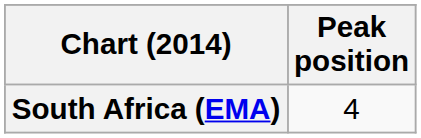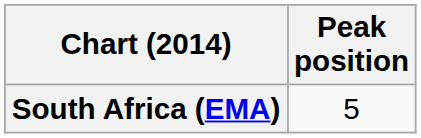South Africa (EMA) | Peak position: 4 -> 5
